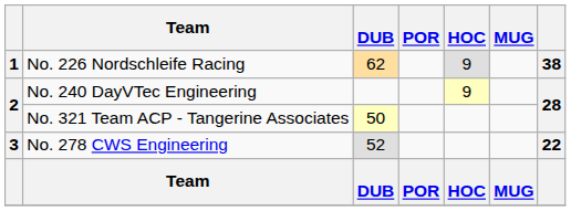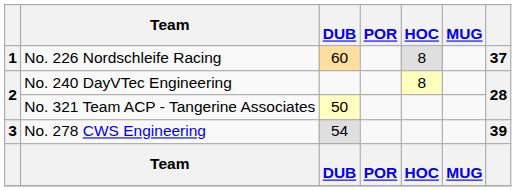No. 226 Nordschleife Racing | DUB: 62 -> 60
No. 226 Nordschleife Racing | HOC: 9 -> 8
No. 226 Nordschleife Racing | column 7: 38 -> 37
No. 240 DayVTec Engineering | HOC: 9 -> 8
No. 278 CWS Engineering | DUB: 52 -> 54
No. 278 CWS Engineering | column 7: 22 -> 39
